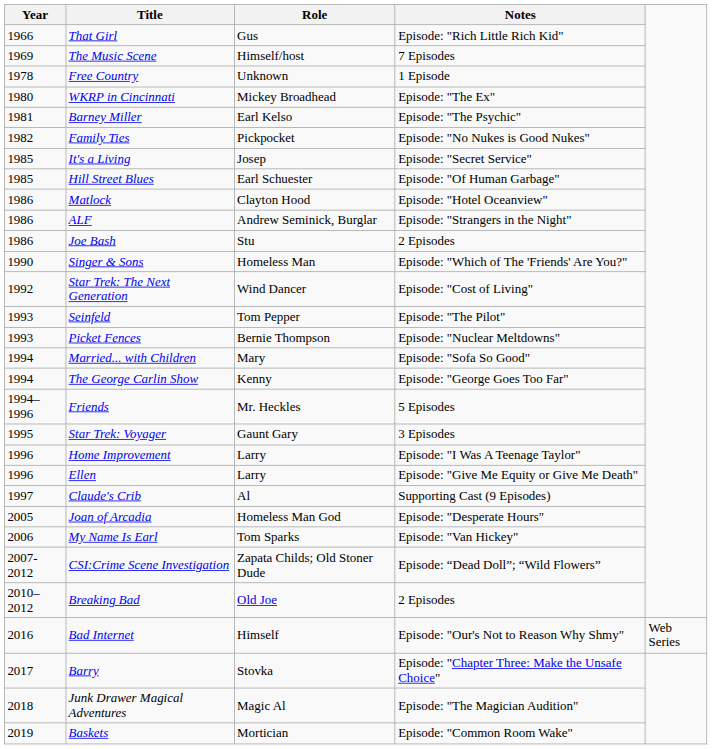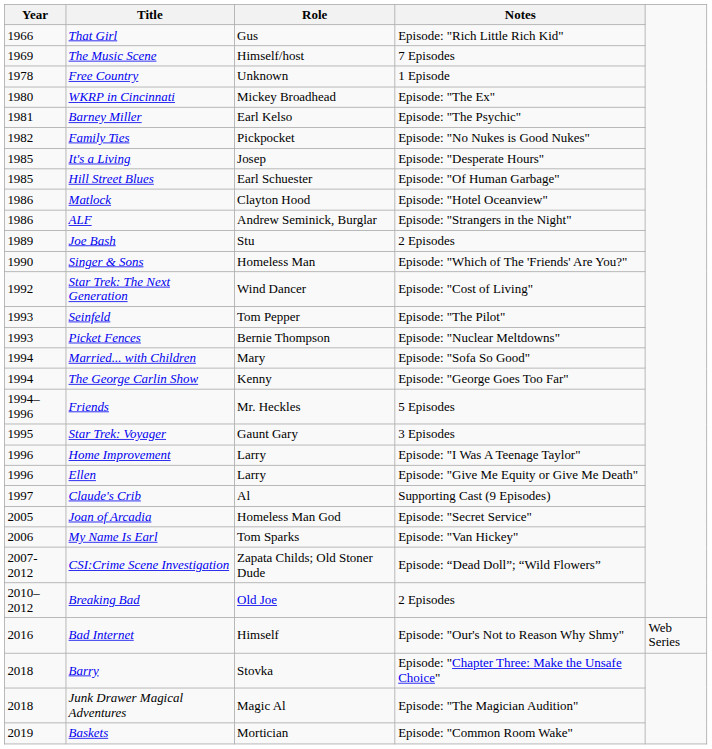It's a Living | Notes: Episode: "Secret Service" -> Episode: "Desperate Hours"
Joe Bash | Year: 1986 -> 1989
Joan of Arcadia | Notes: Episode: "Desperate Hours" -> Episode: "Secret Service"
Barry | Year: 2017 -> 2018
